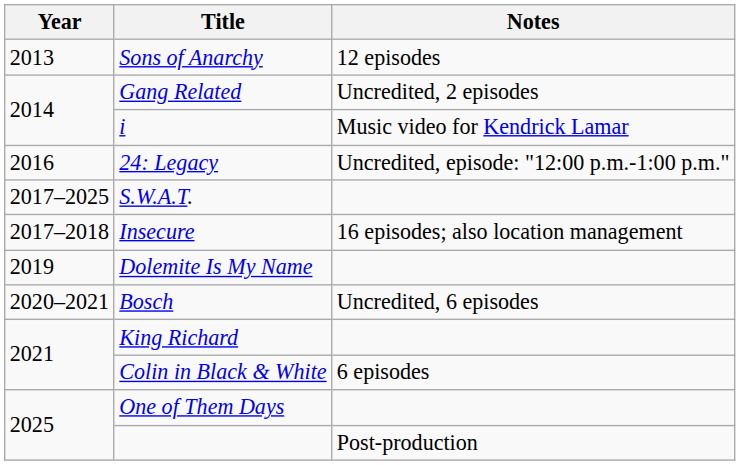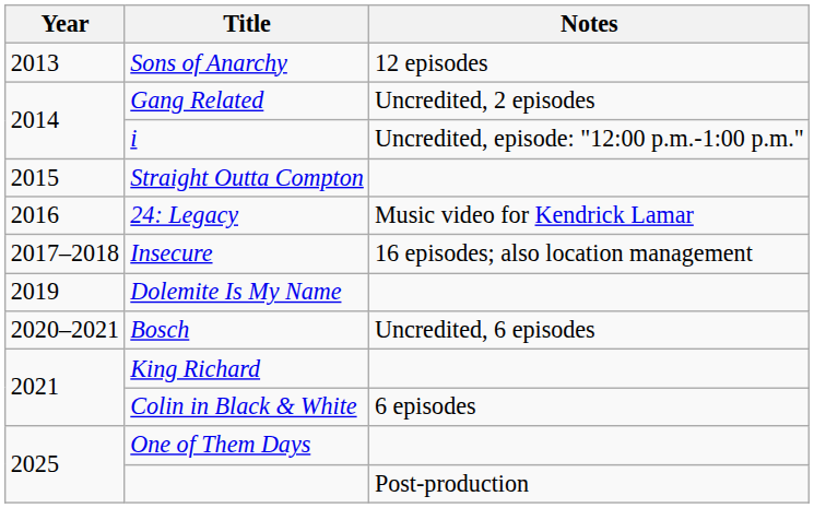i | Notes: Music video for Kendrick Lamar -> Uncredited, episode: "12:00 p.m.-1:00 p.m."
+ row: 2015 | Straight Outta Compton
24: Legacy | Notes: Uncredited, episode: "12:00 p.m.-1:00 p.m." -> Music video for Kendrick Lamar
- row: 2017–2025 | S.W.A.T.
